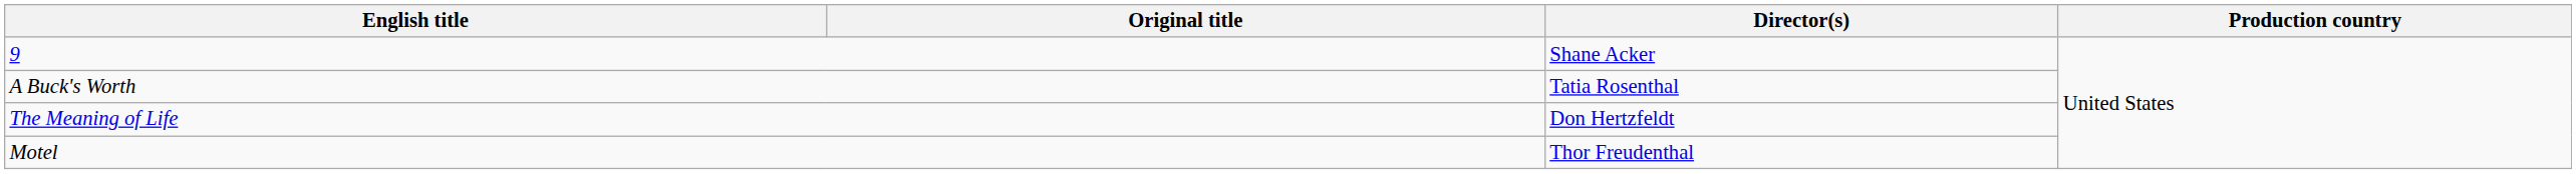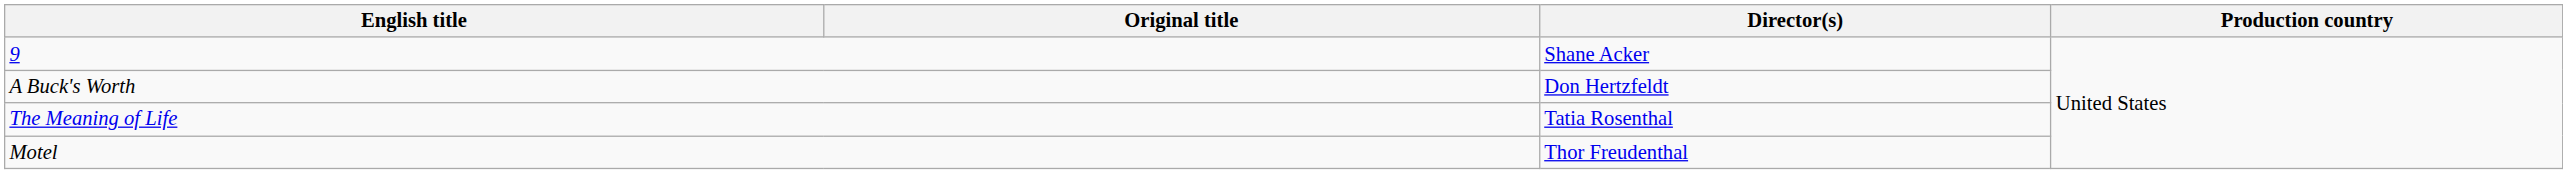A Buck's Worth | Director(s): Tatia Rosenthal -> Don Hertzfeldt
The Meaning of Life | Director(s): Don Hertzfeldt -> Tatia Rosenthal
